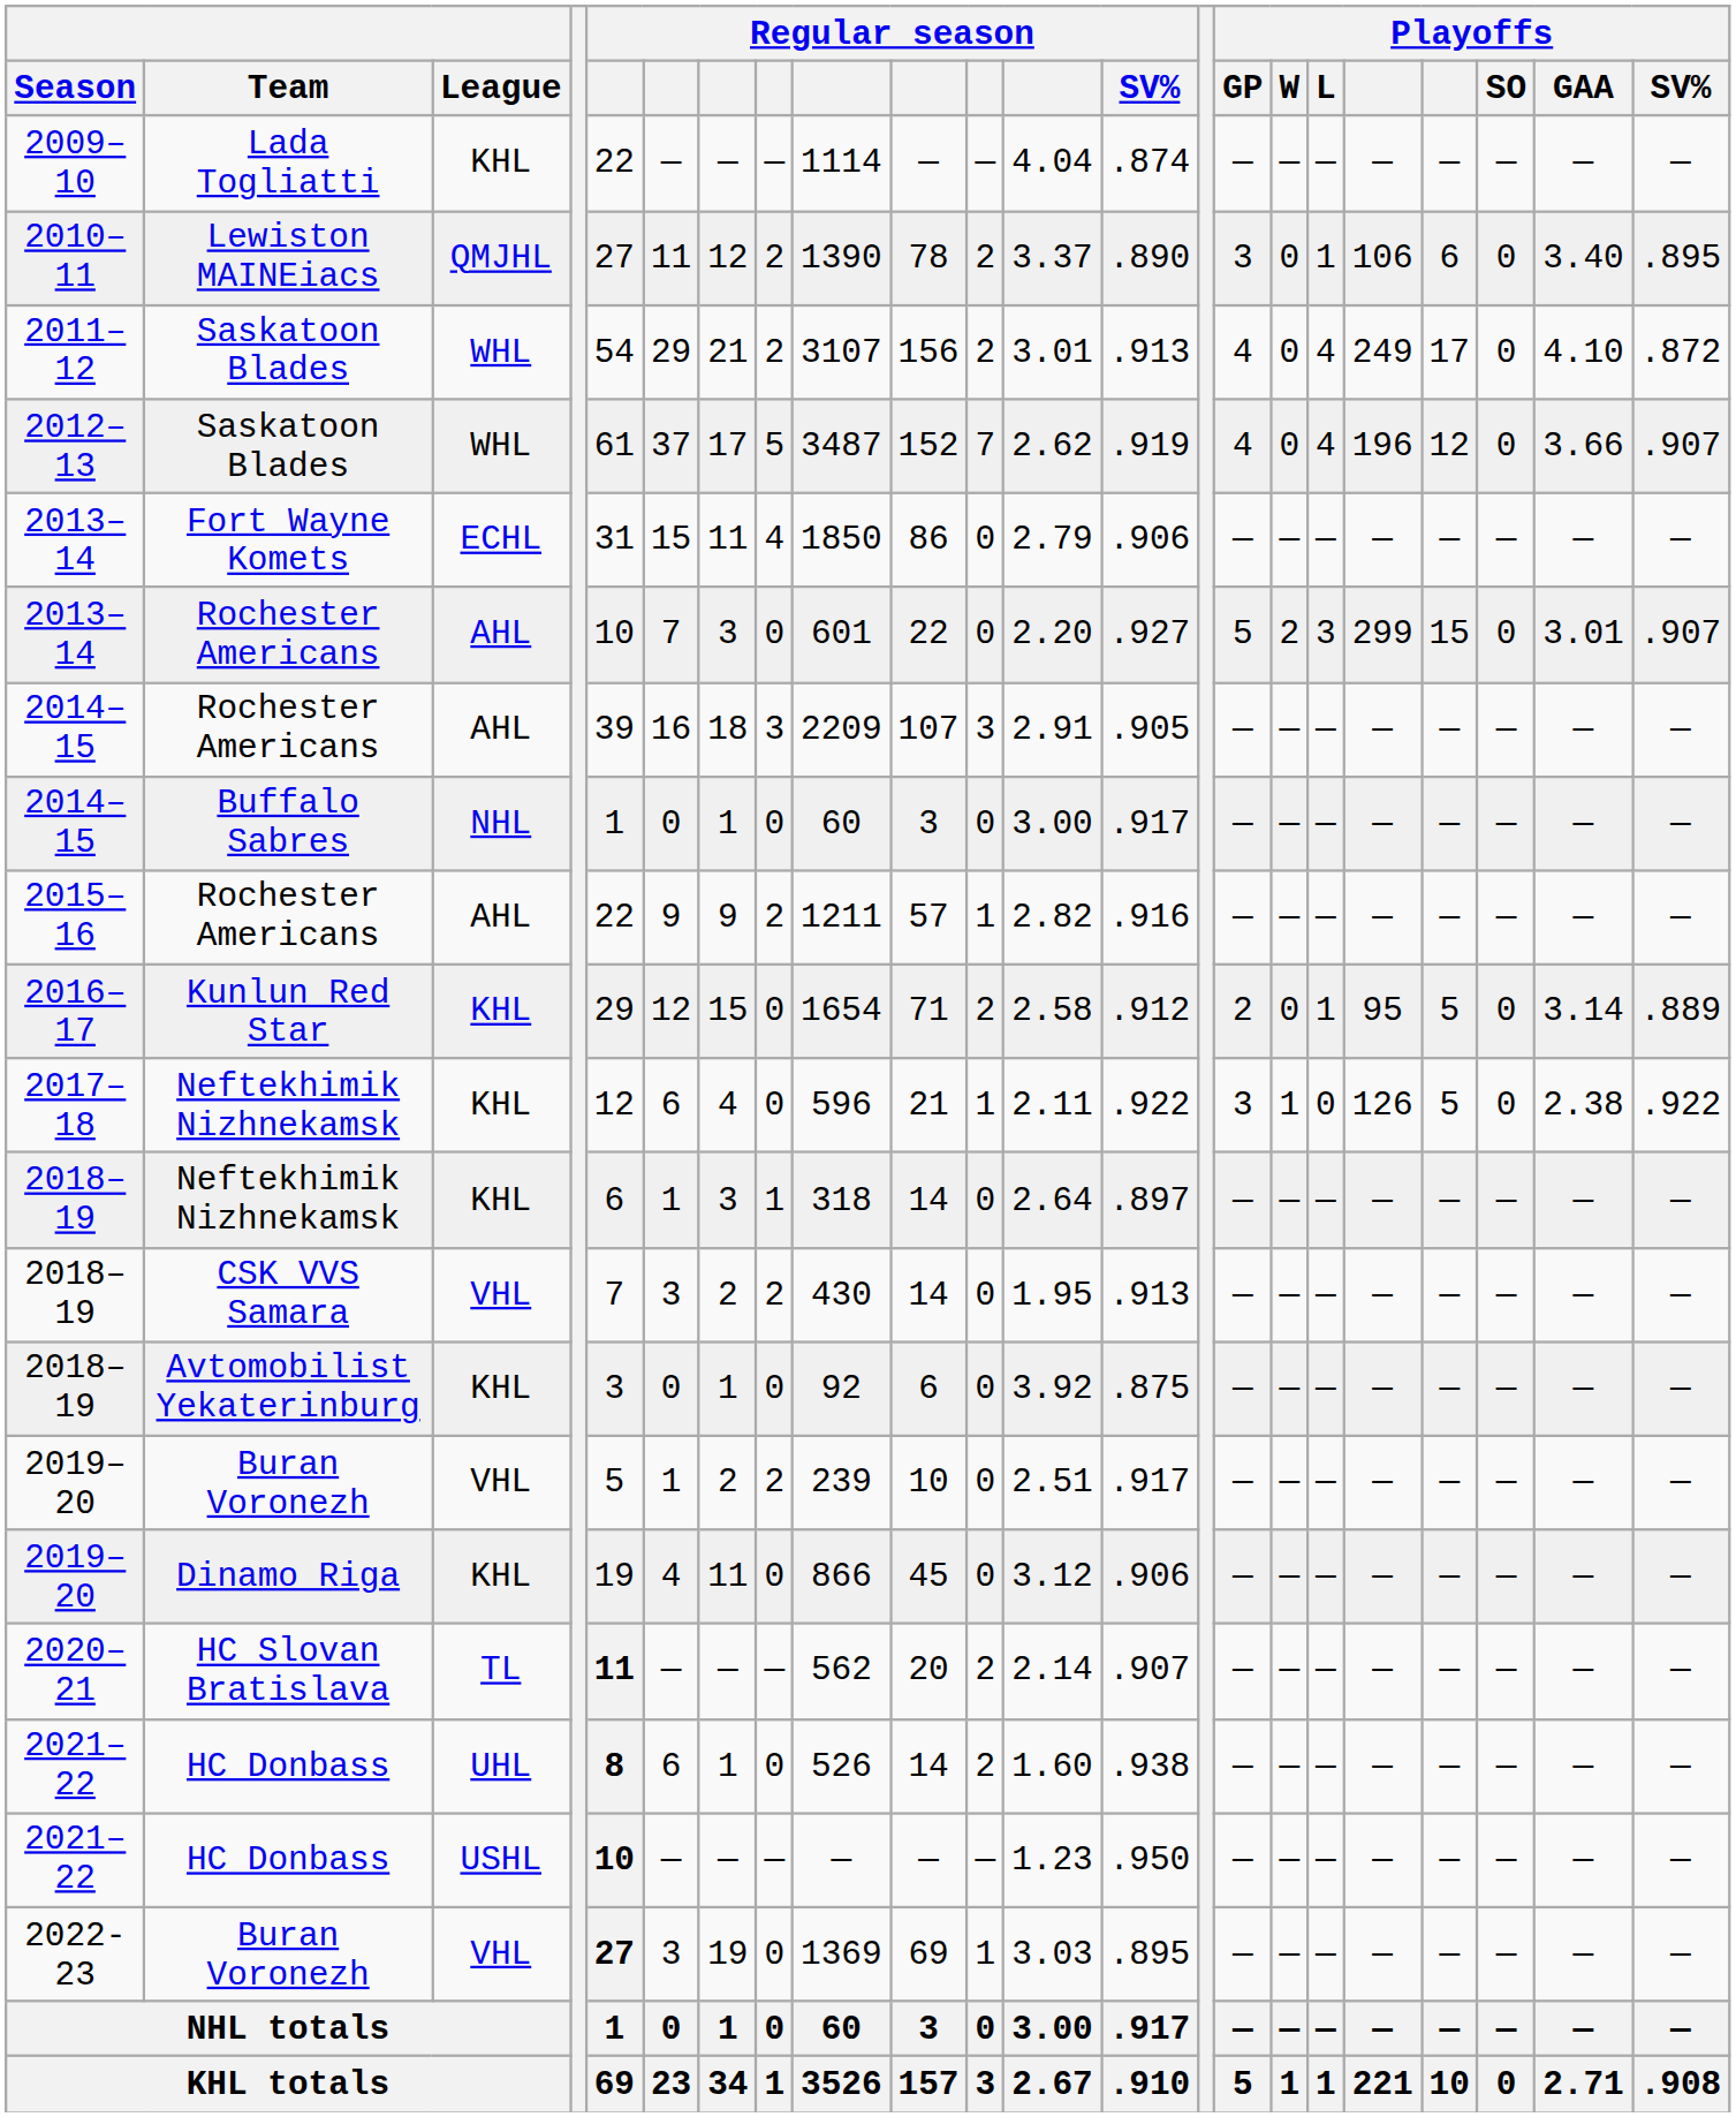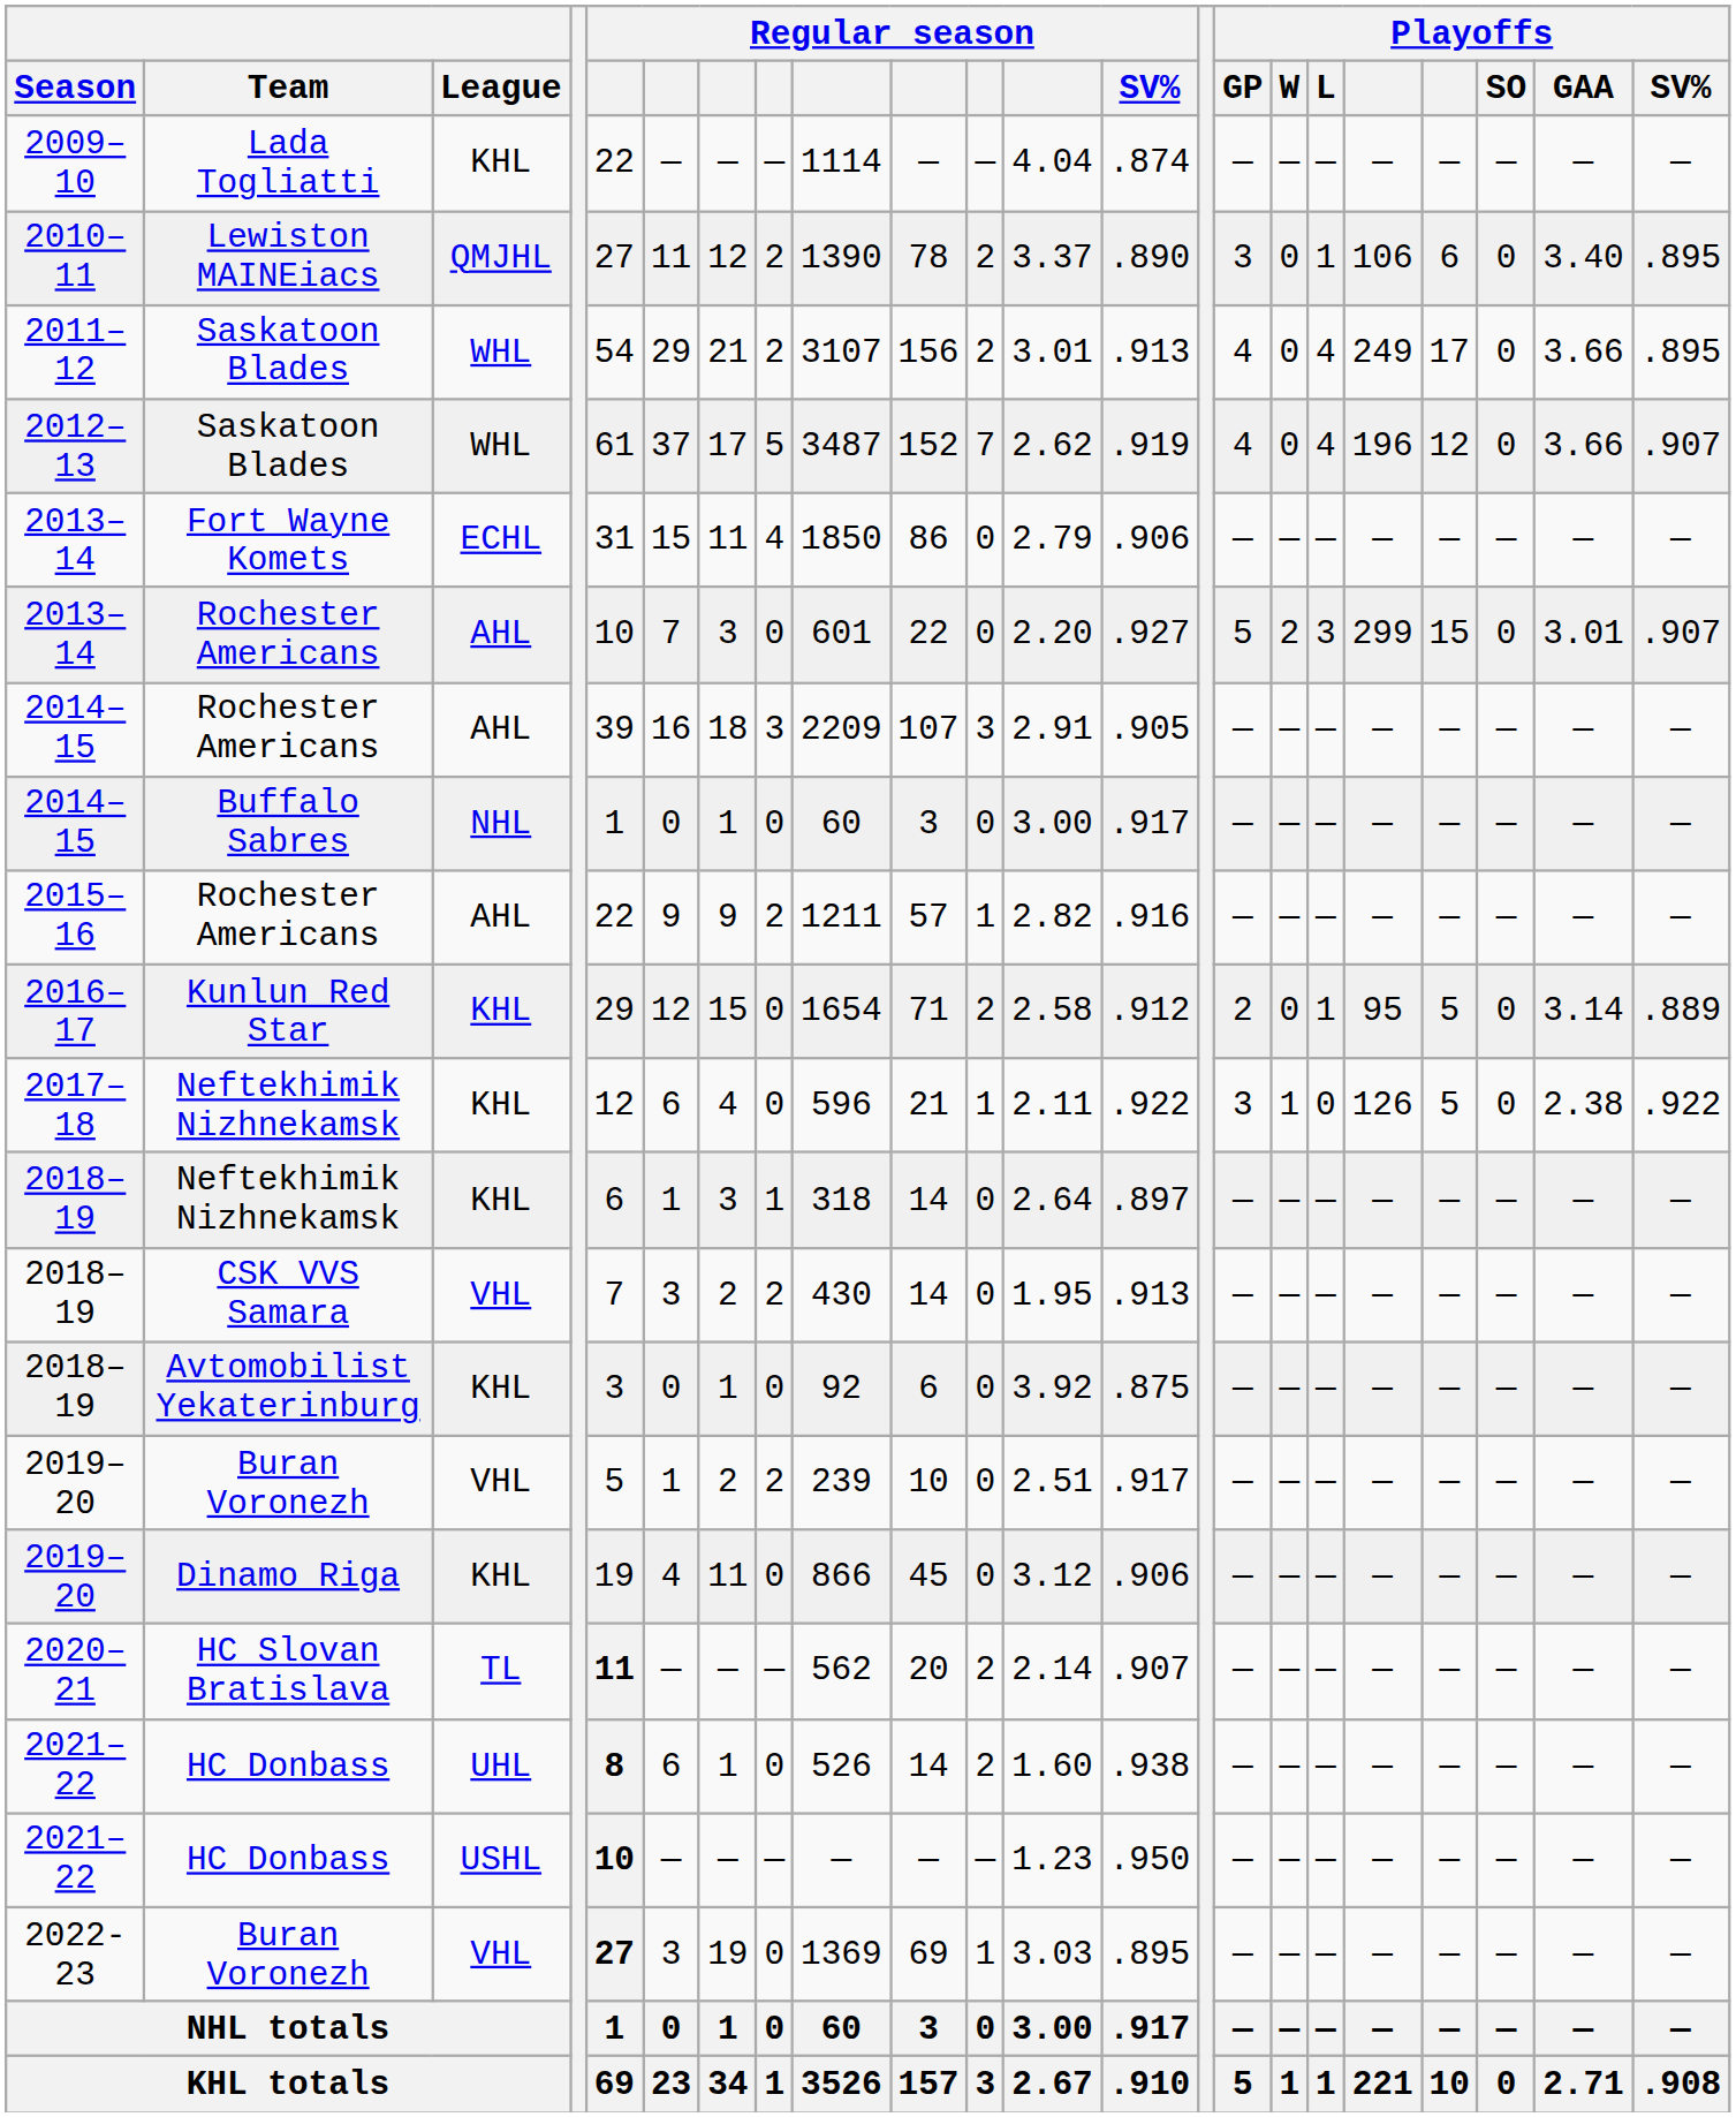2011–12 | Playoffs / GAA: 4.10 -> 3.66
2011–12 | Playoffs / SV%: .872 -> .895
